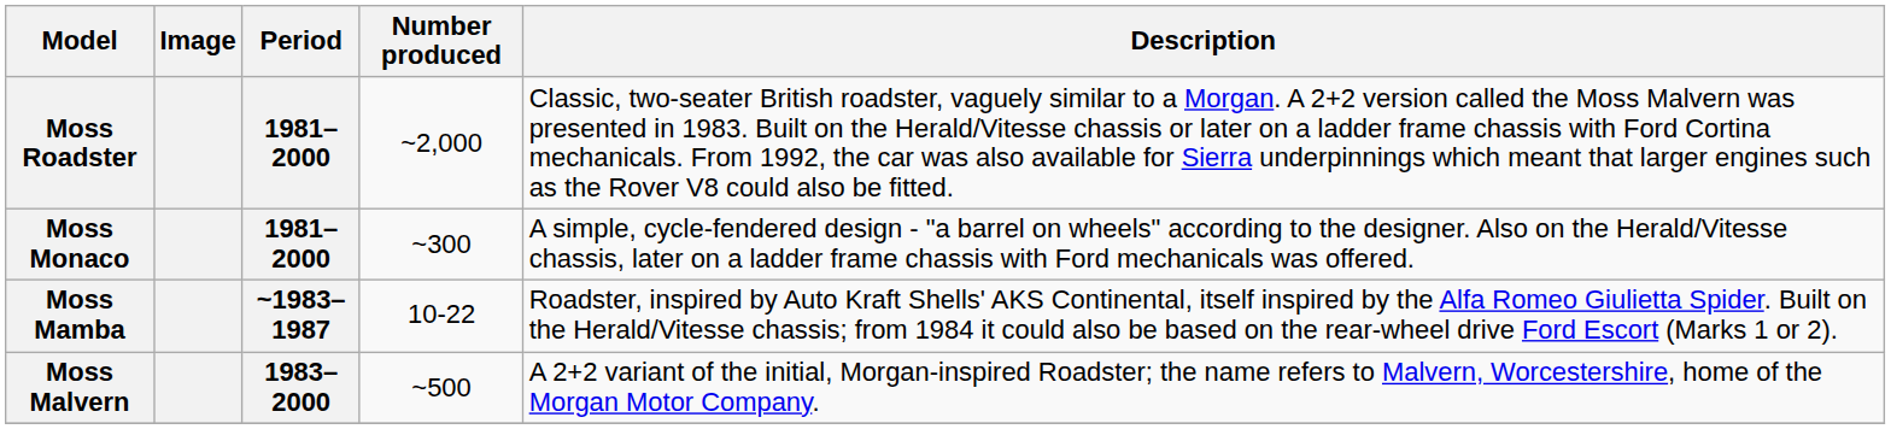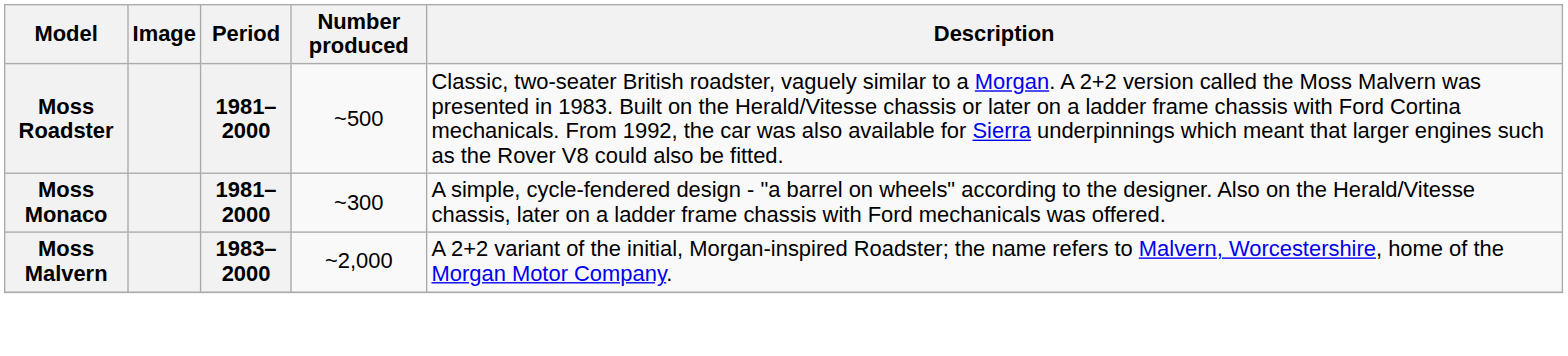Moss Roadster | Number produced: ~2,000 -> ~500
- row: Moss Mamba | ~1983–1987 | 10-22 | Roadster, inspired by Auto Kraft Shells' AKS Continental, itself inspired by the Alfa Romeo Giulietta Spider. Built on the Herald/Vitesse chassis; from 1984 it could also be based on the rear-wheel drive Ford Escort (Marks 1 or 2).
Moss Malvern | Number produced: ~500 -> ~2,000
